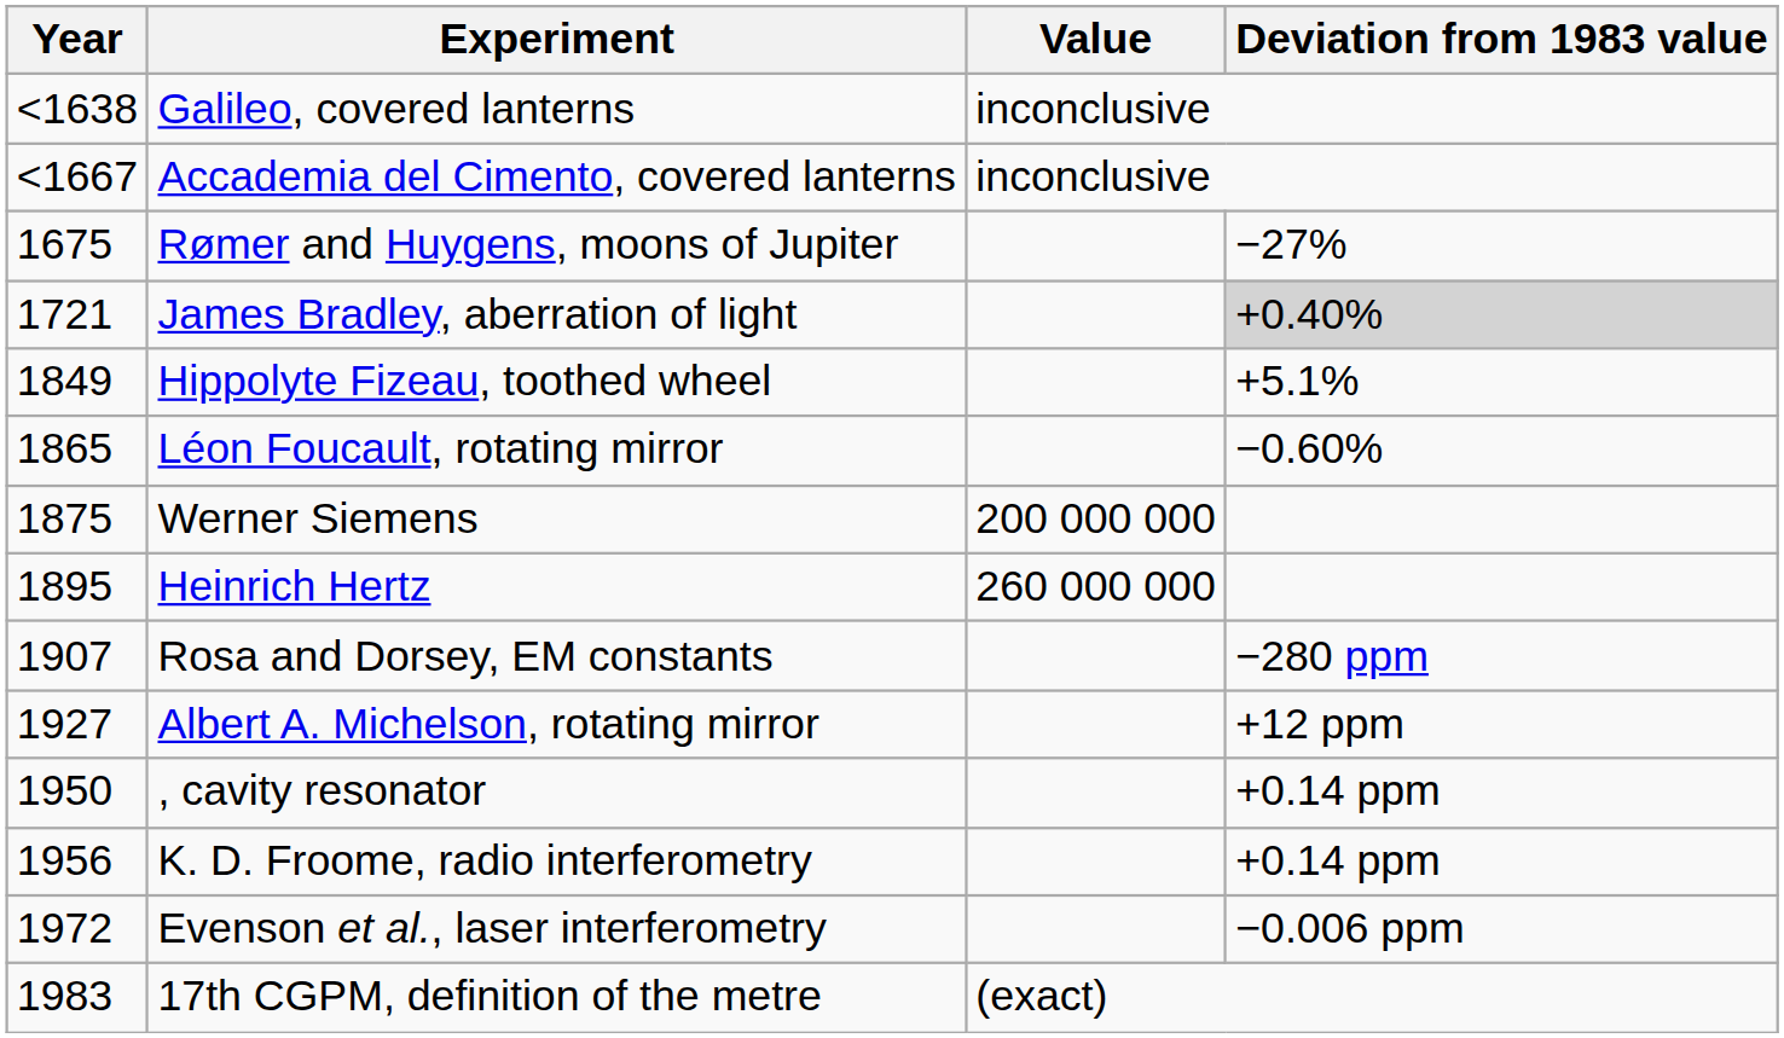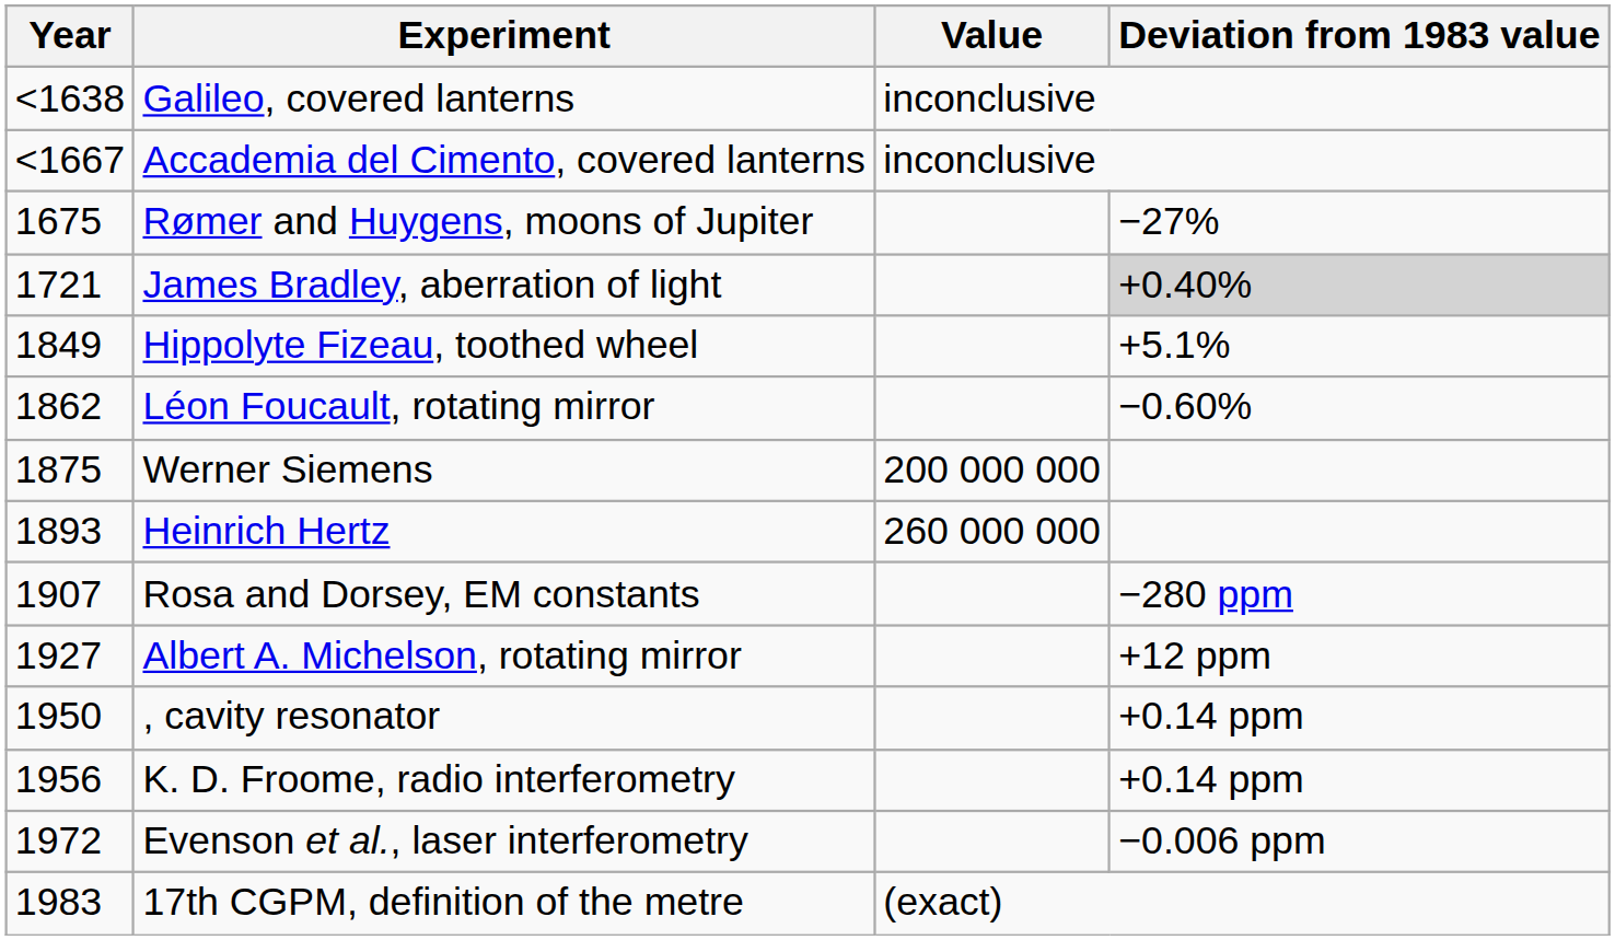Léon Foucault, rotating mirror | Year: 1865 -> 1862
Heinrich Hertz | Year: 1895 -> 1893
